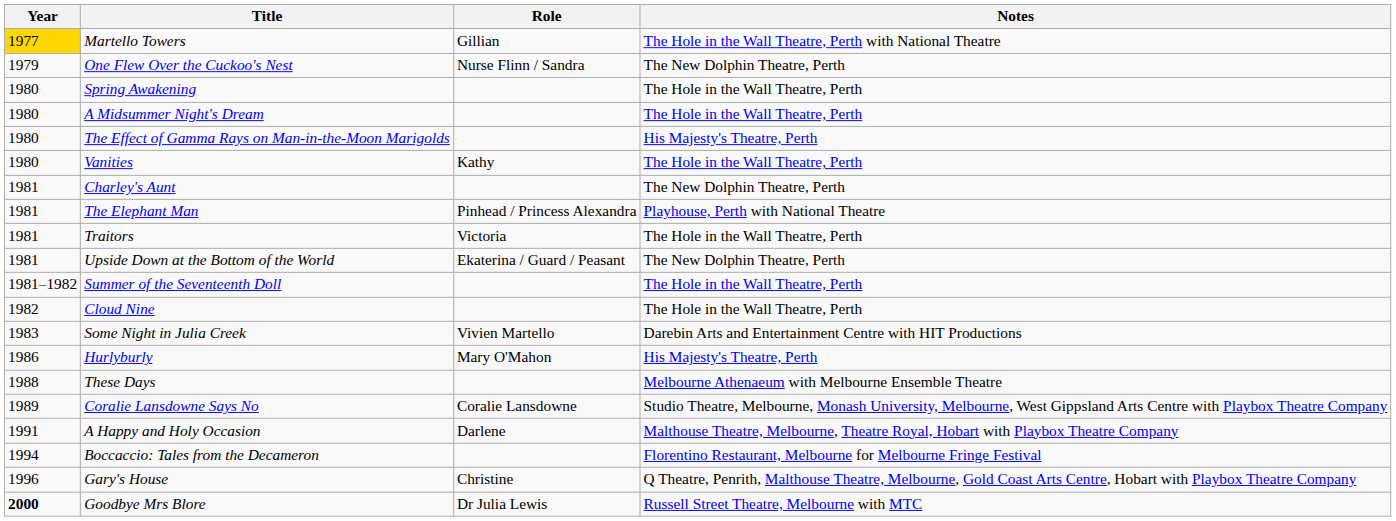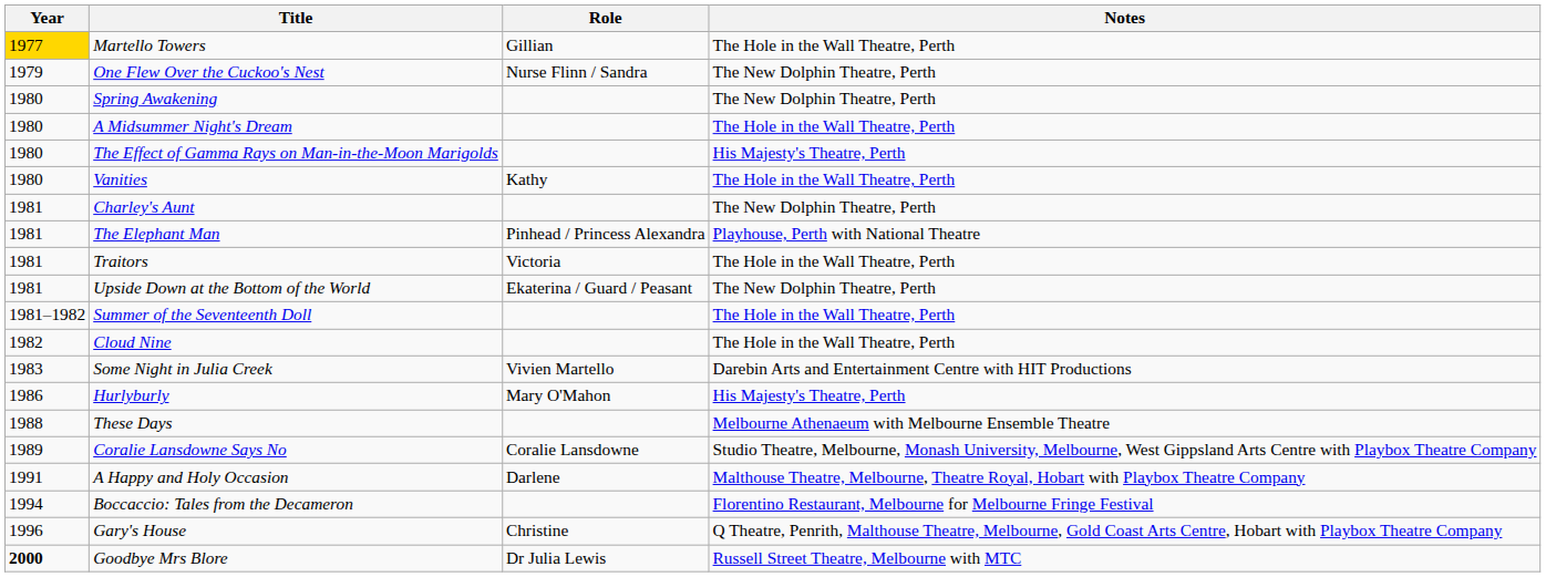Martello Towers | Notes: The Hole in the Wall Theatre, Perth with National Theatre -> The Hole in the Wall Theatre, Perth
Spring Awakening | Notes: The Hole in the Wall Theatre, Perth -> The New Dolphin Theatre, Perth
